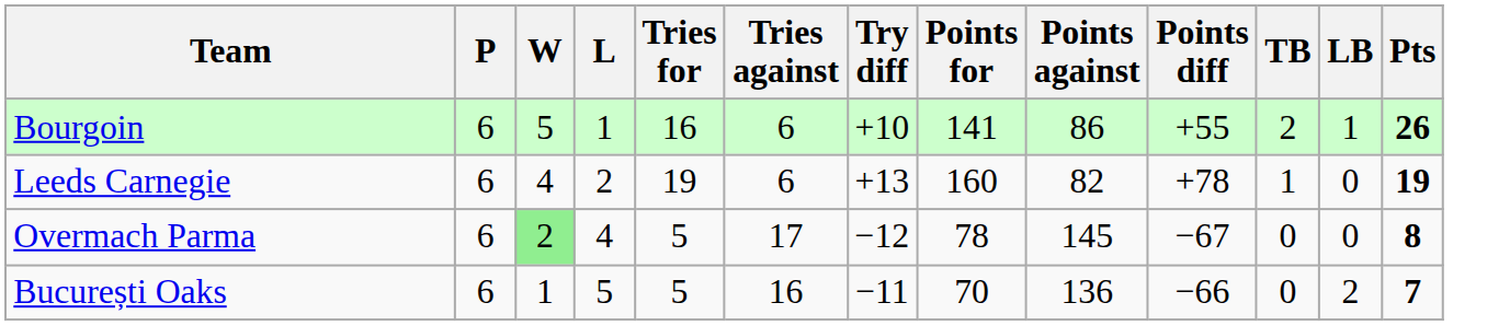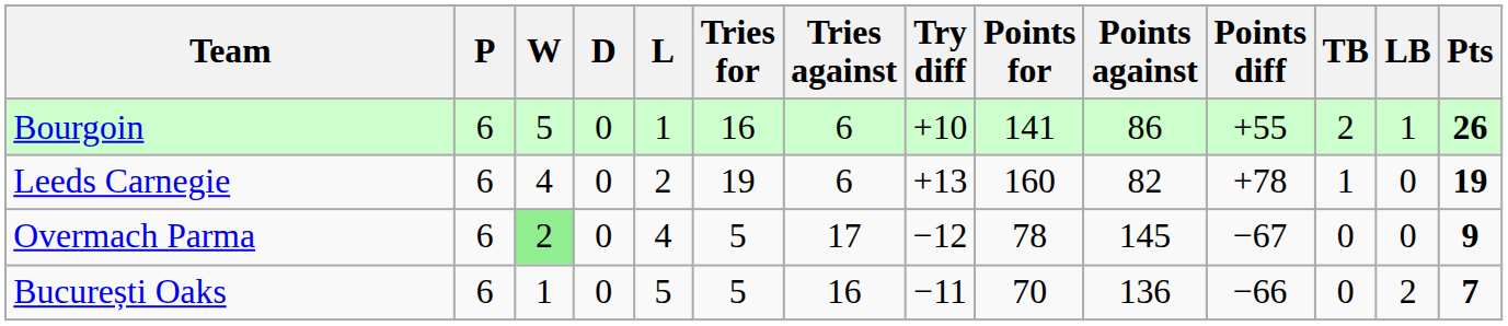+ column: D | 0 | 0 | 0 | 0
Overmach Parma | Pts: 8 -> 9
